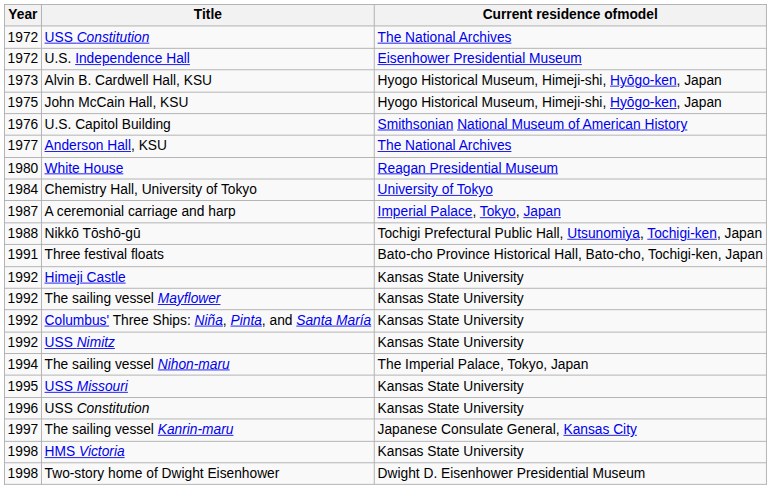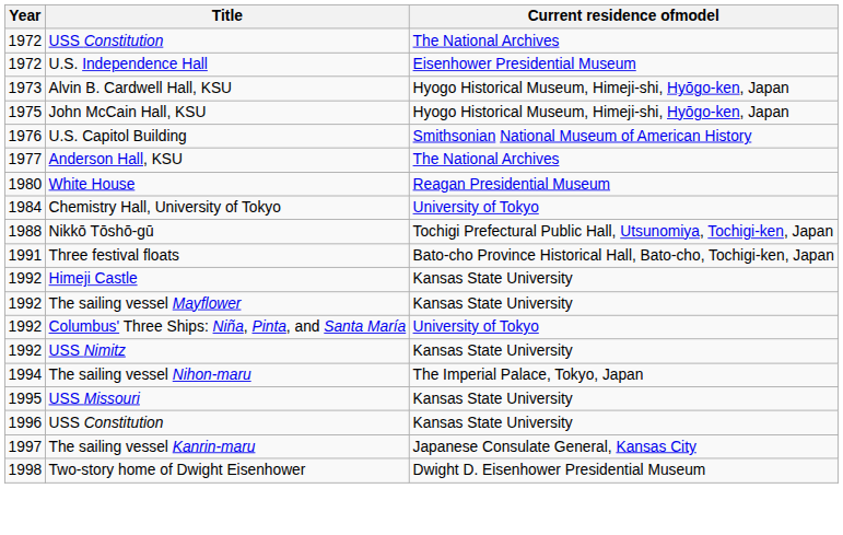- row: 1987 | A ceremonial carriage and harp | Imperial Palace, Tokyo, Japan
Columbus' Three Ships: Niña, Pinta, and Santa María | Current residence ofmodel: Kansas State University -> University of Tokyo
- row: 1998 | HMS Victoria | Kansas State University
